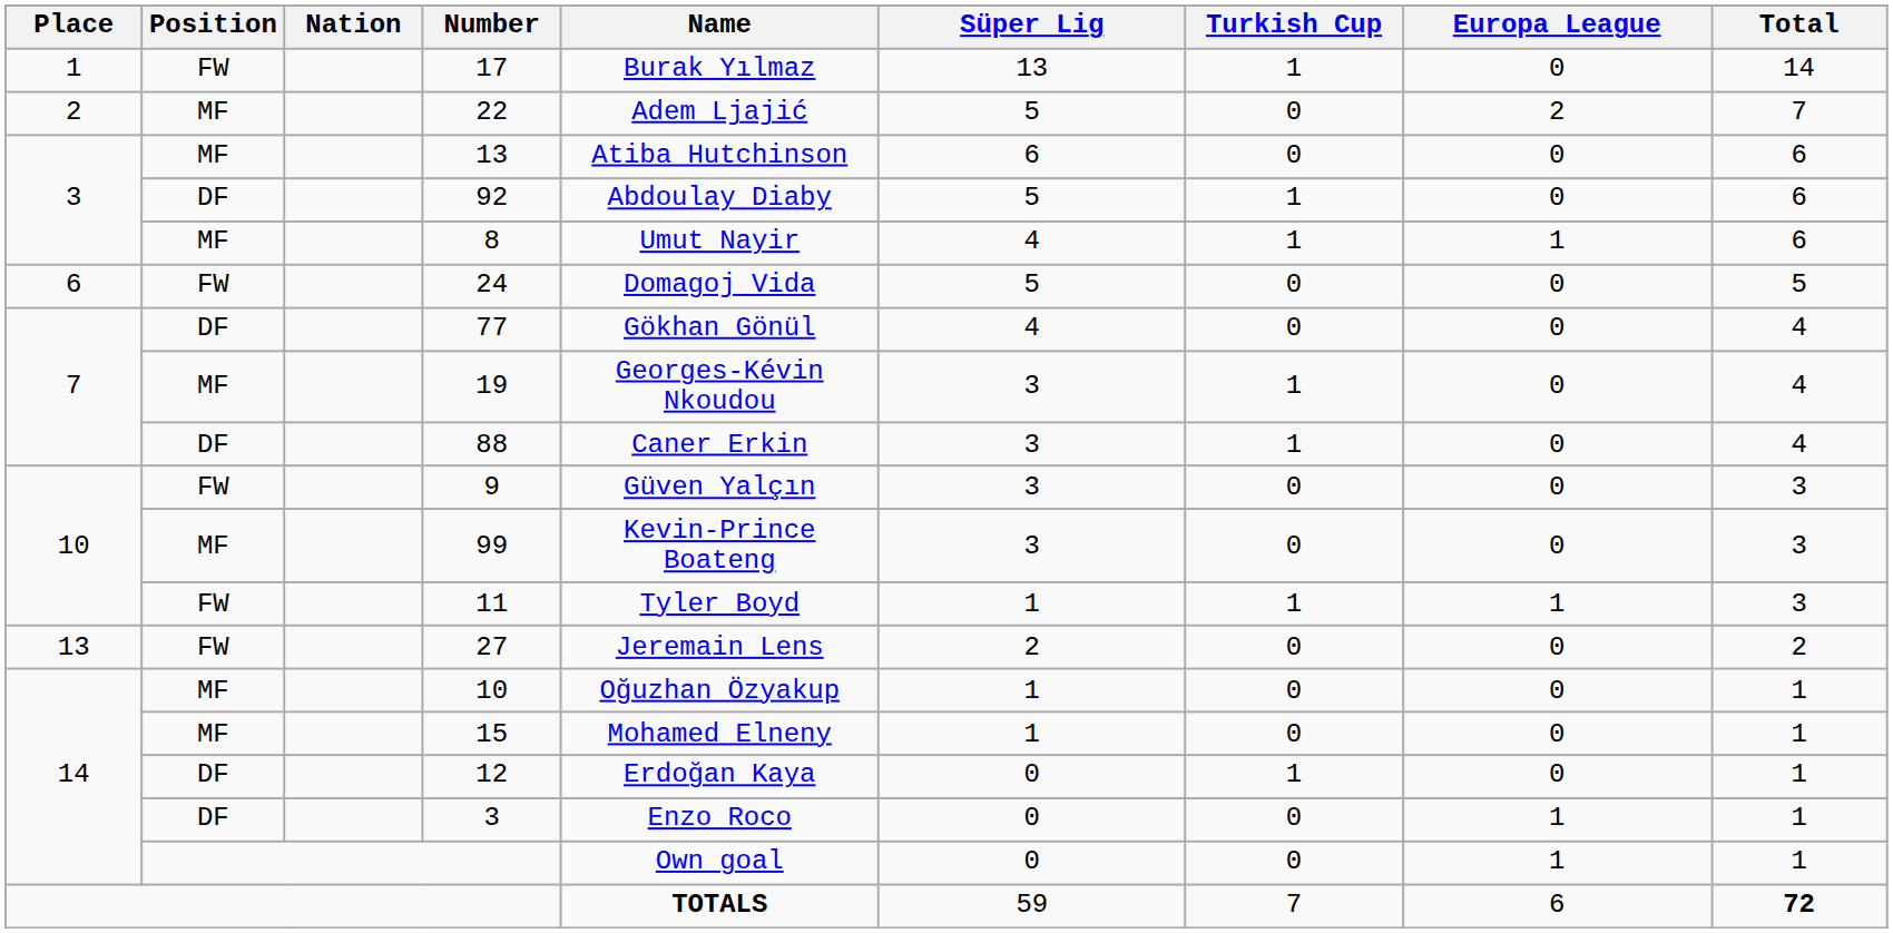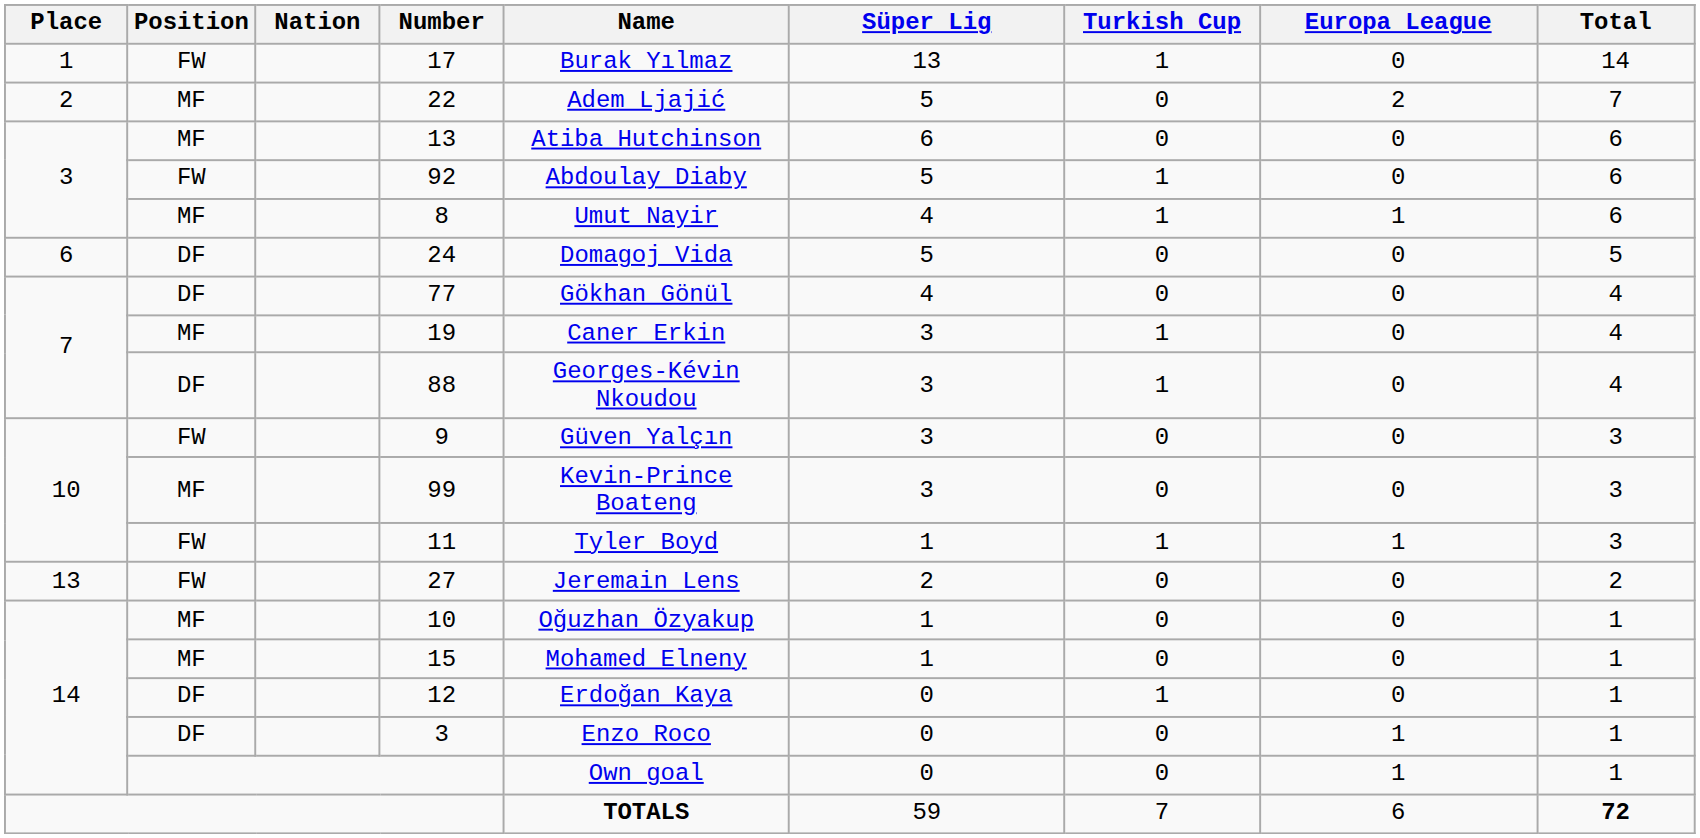92 | Position: DF -> FW
24 | Position: FW -> DF
19 | Name: Georges-Kévin Nkoudou -> Caner Erkin
88 | Name: Caner Erkin -> Georges-Kévin Nkoudou
